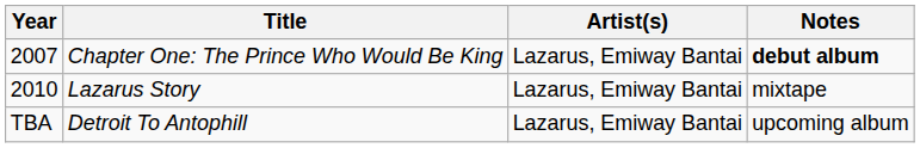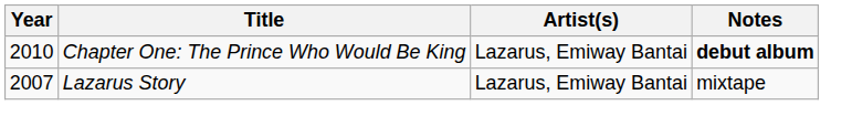Chapter One: The Prince Who Would Be King | Year: 2007 -> 2010
Lazarus Story | Year: 2010 -> 2007
- row: TBA | Detroit To Antophill | Lazarus, Emiway Bantai | upcoming album
